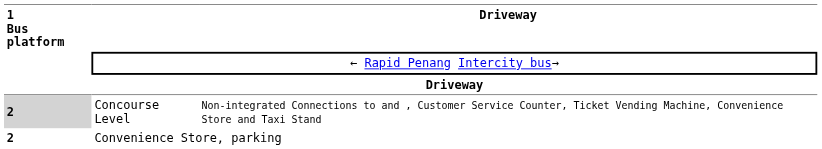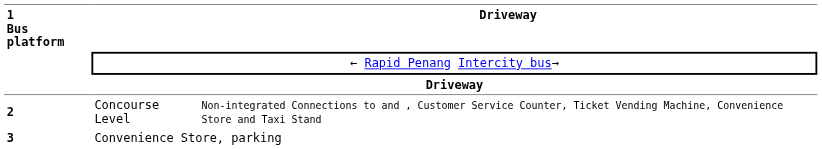Concourse Level | 1 Bus platform: lightgrey background -> no background
Convenience Store, parking | 1 Bus platform: 2 -> 3
